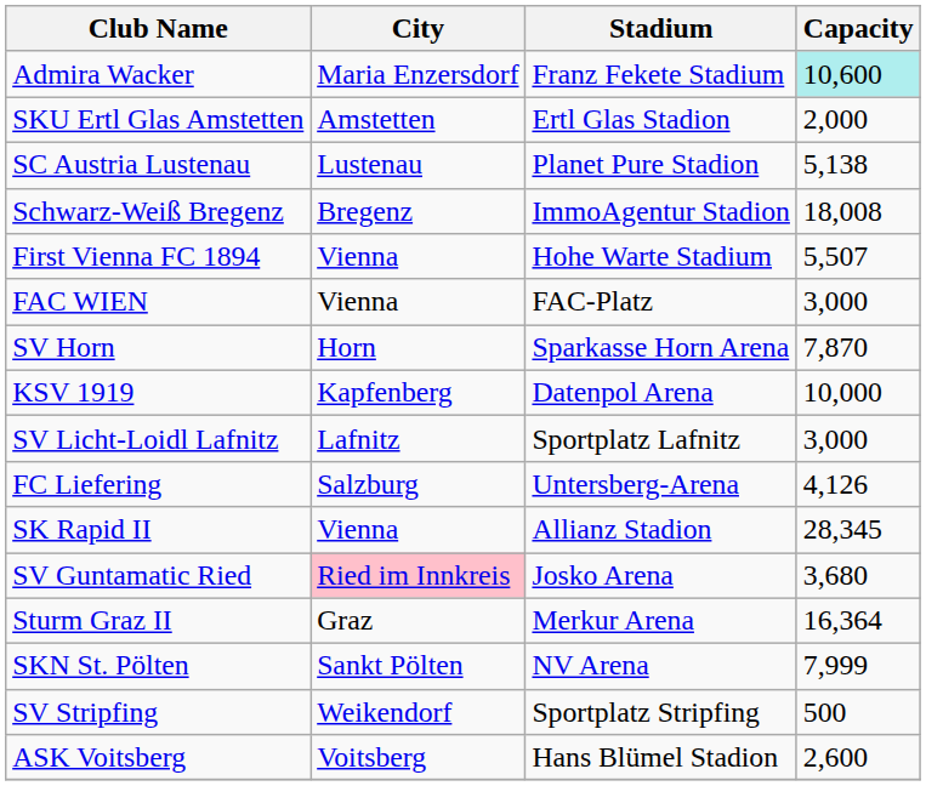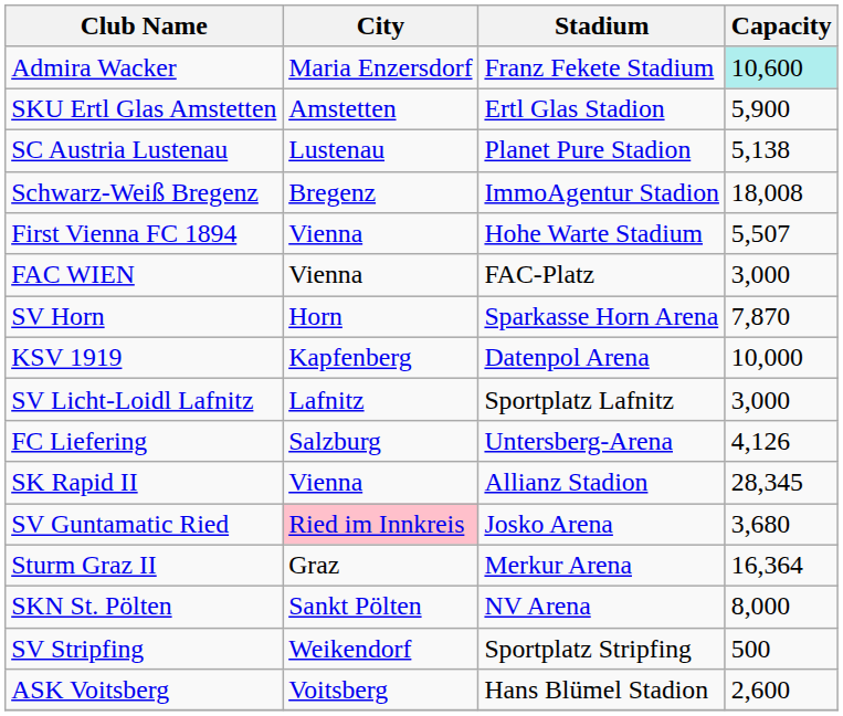SKU Ertl Glas Amstetten | Capacity: 2,000 -> 5,900
SKN St. Pölten | Capacity: 7,999 -> 8,000
